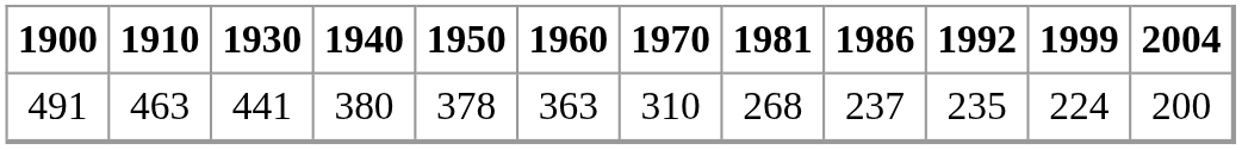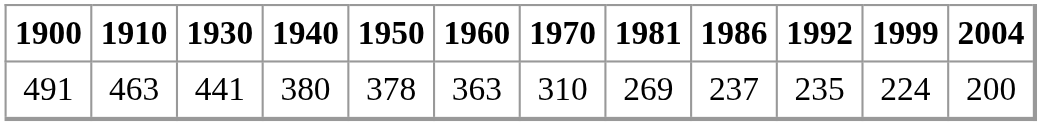491 | 1981: 268 -> 269
